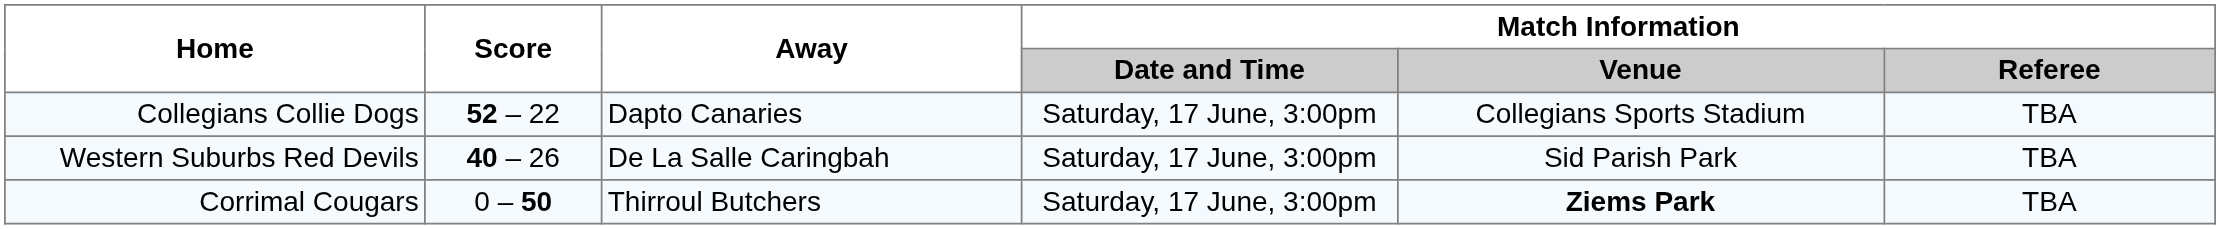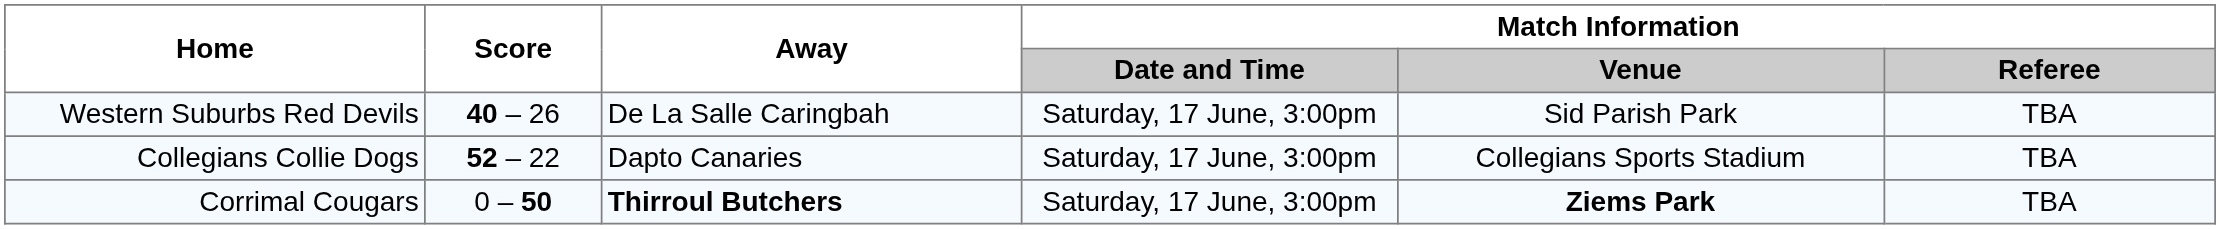rows swapped: Collegians Collie Dogs <-> Western Suburbs Red Devils
Corrimal Cougars | Away: normal -> bold
